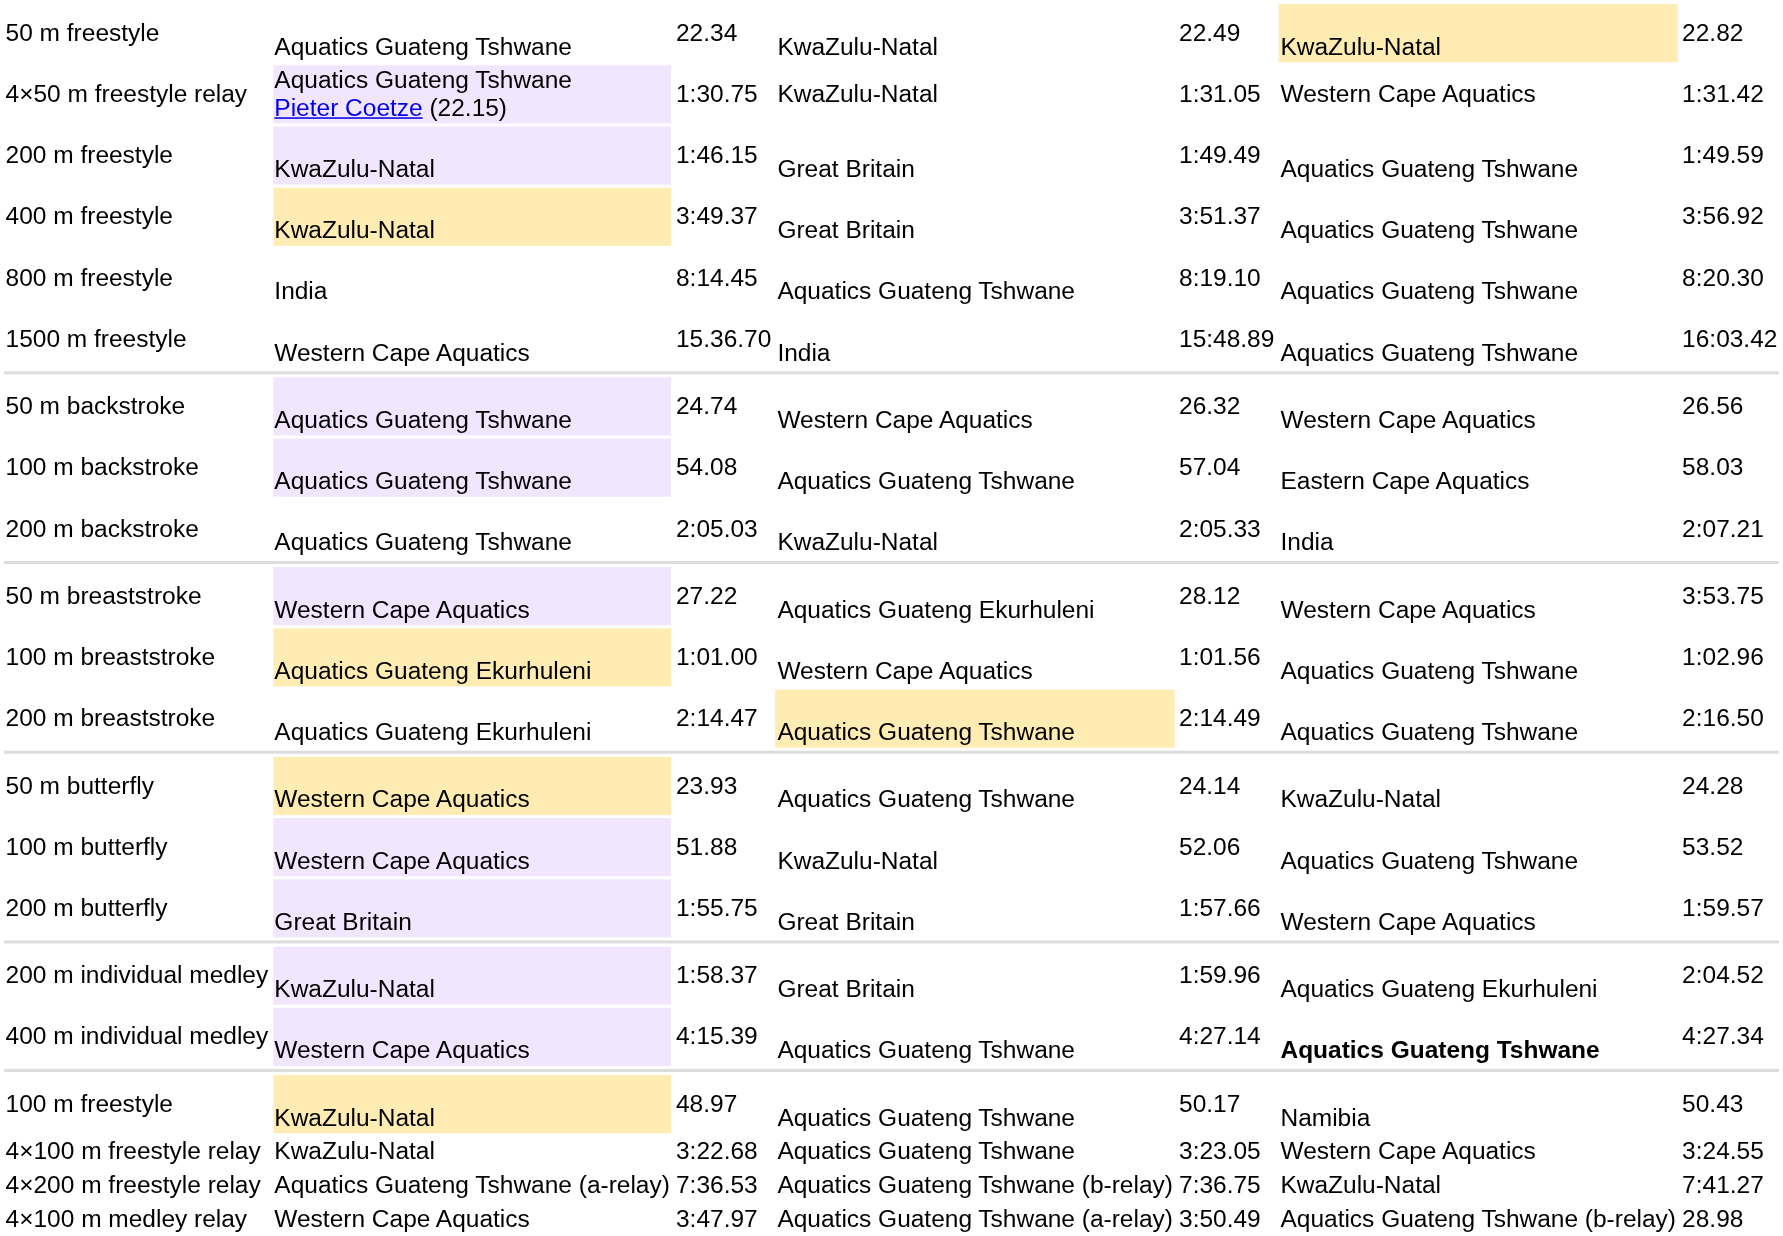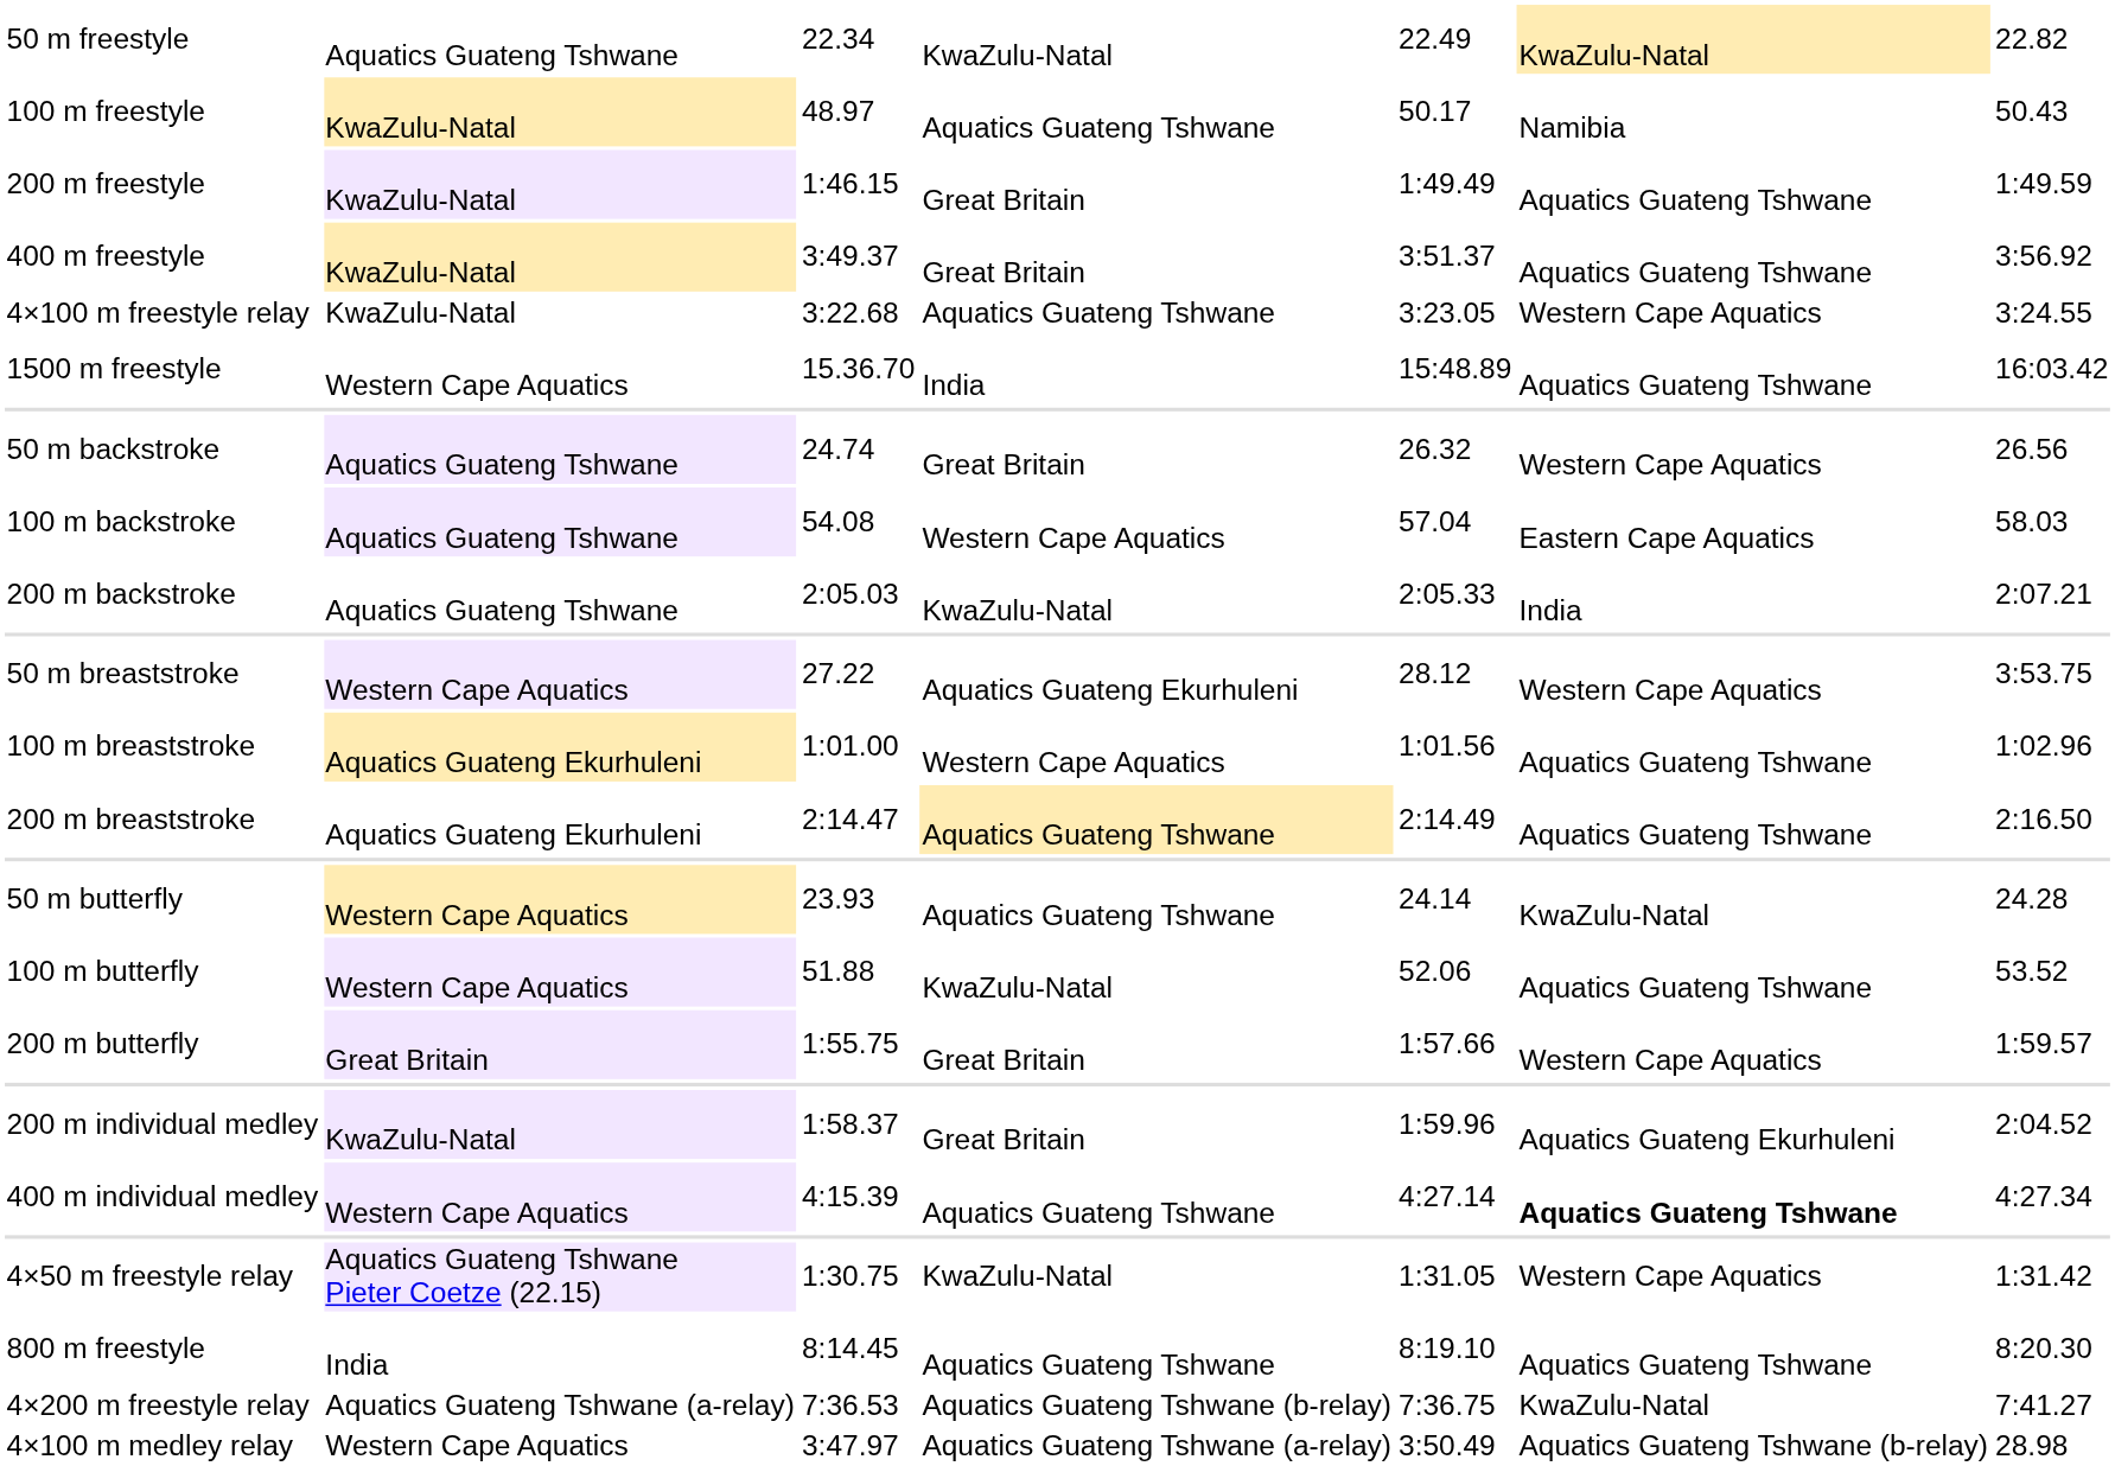rows swapped: 100 m freestyle <-> 4×50 m freestyle relay
rows swapped: 800 m freestyle <-> 4×100 m freestyle relay
50 m backstroke | column 4: Western Cape Aquatics -> Great Britain
100 m backstroke | column 4: Aquatics Guateng Tshwane -> Western Cape Aquatics
